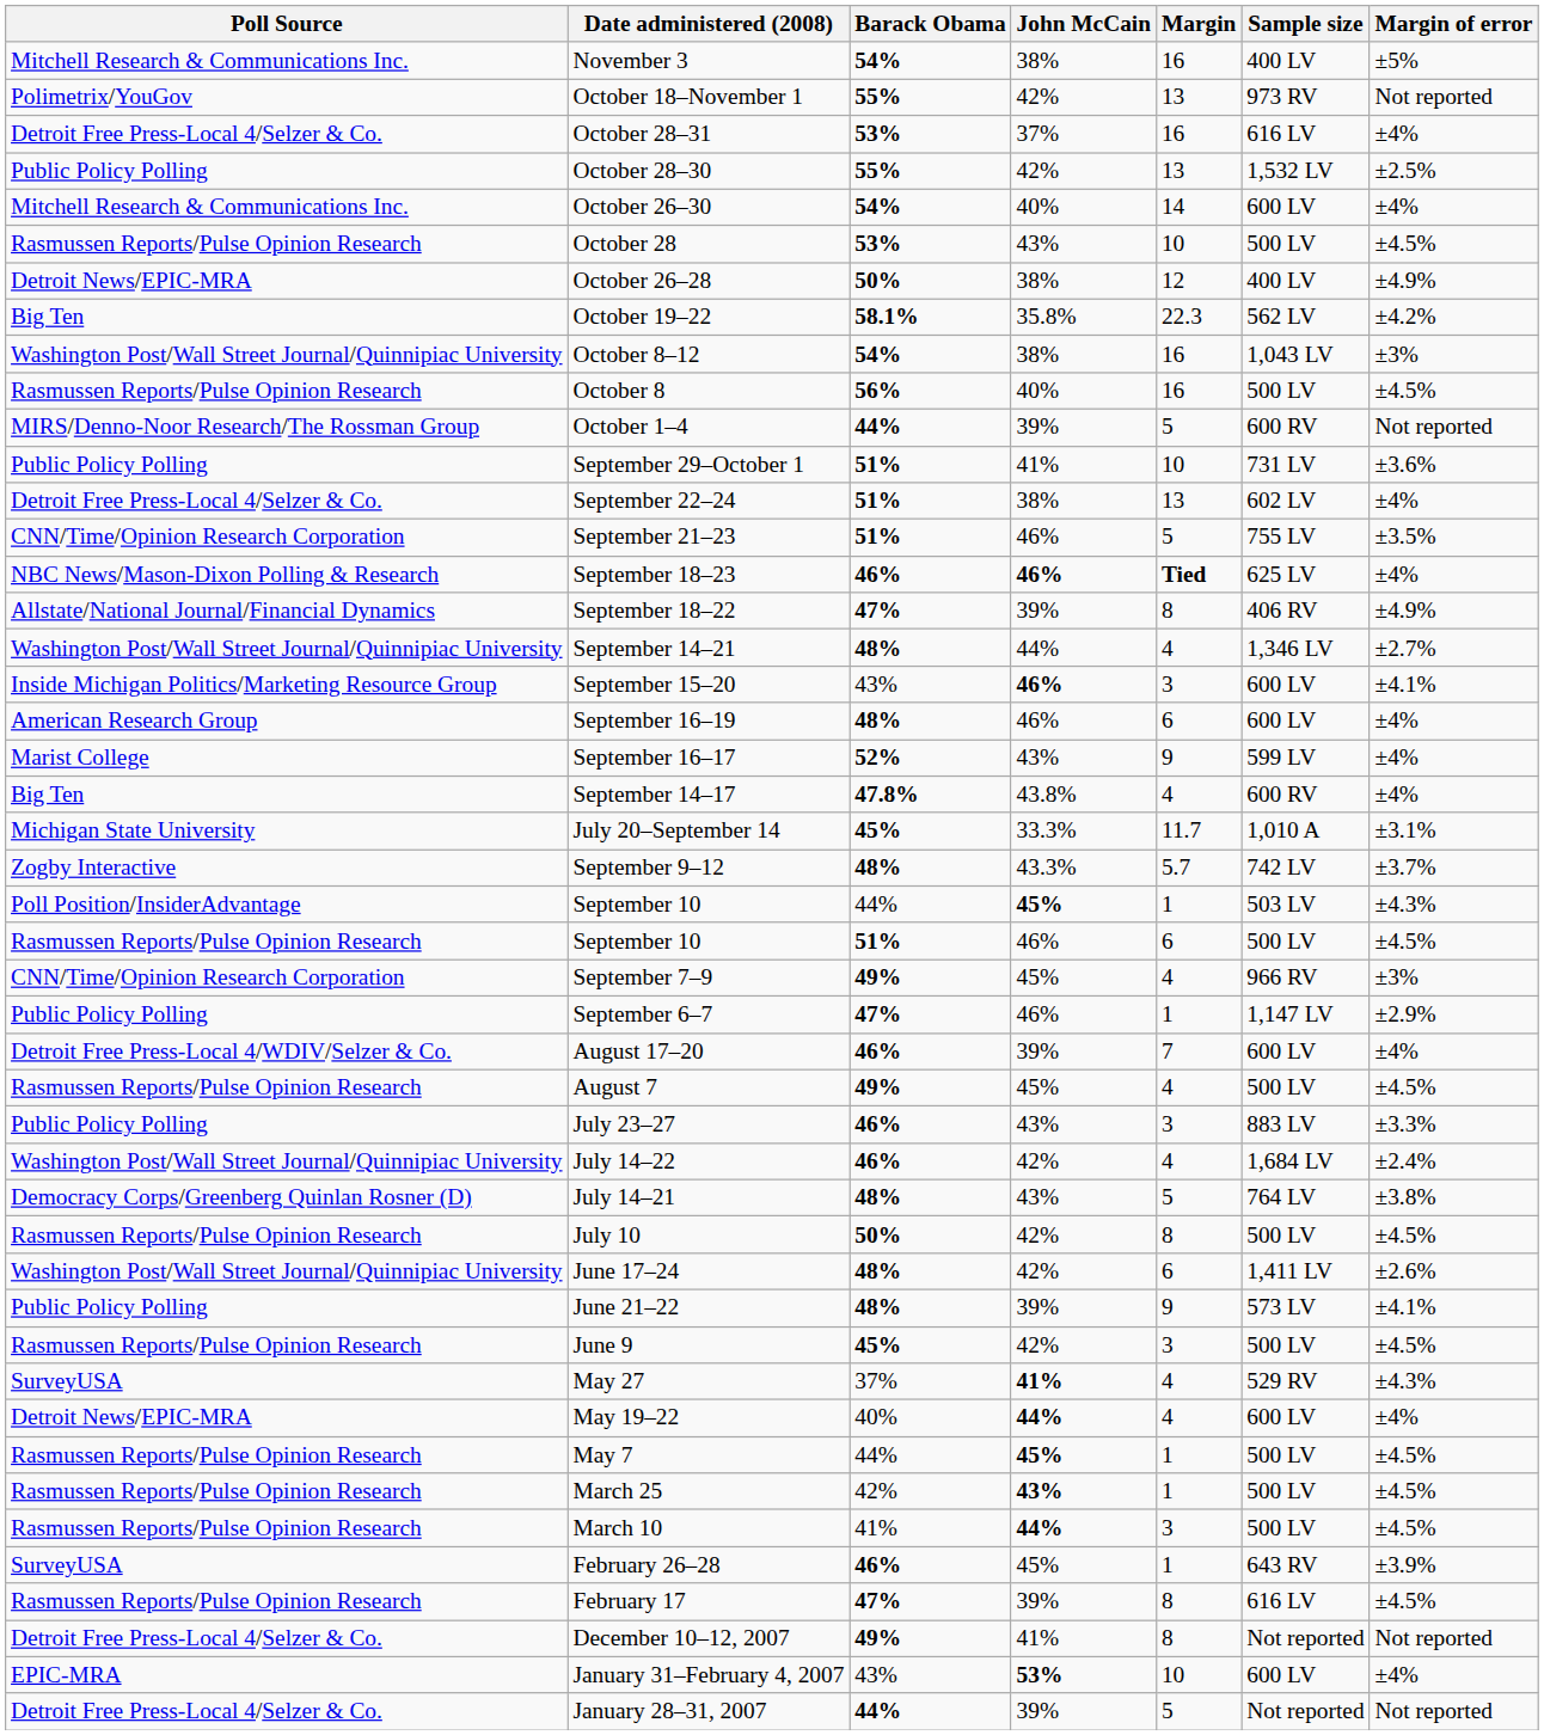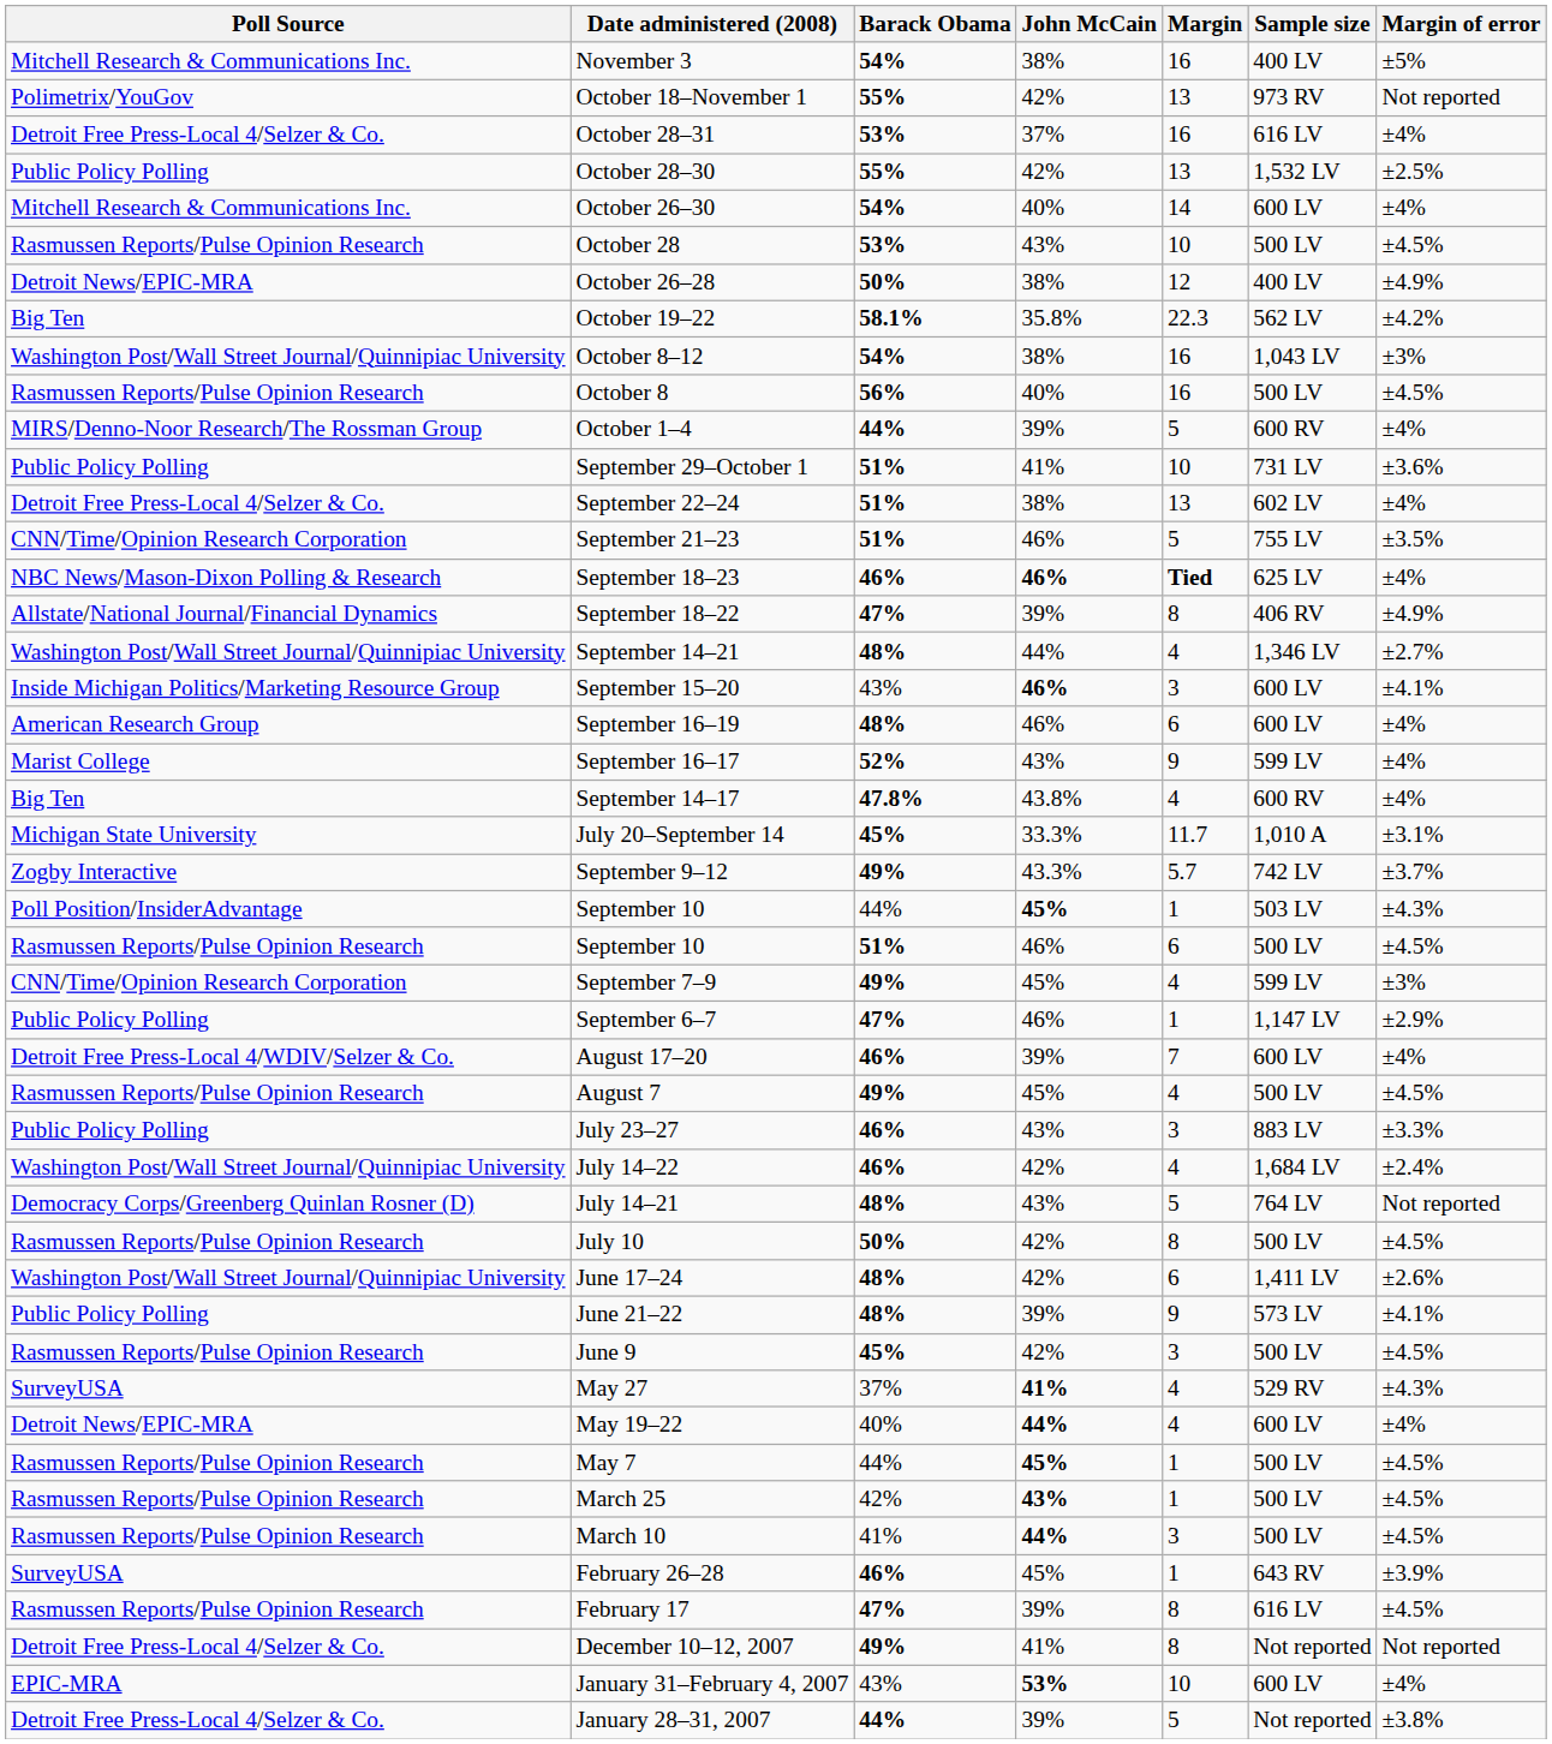October 1–4 | Margin of error: Not reported -> ±4%
September 9–12 | Barack Obama: 48% -> 49%
September 7–9 | Sample size: 966 RV -> 599 LV
July 14–21 | Margin of error: ±3.8% -> Not reported
January 28–31, 2007 | Margin of error: Not reported -> ±3.8%
